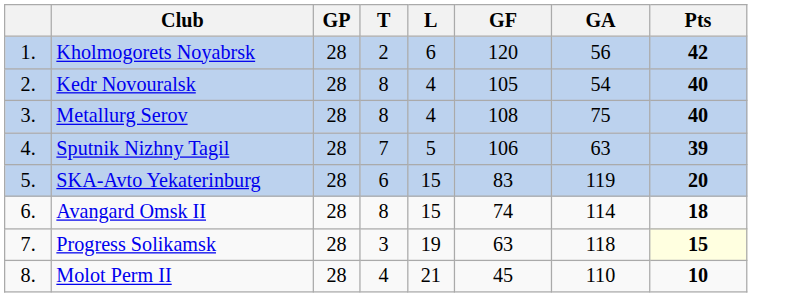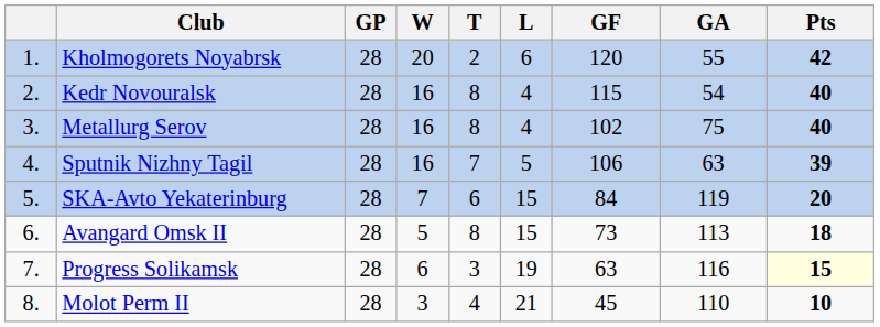+ column: W | 20 | 16 | 16 | 16 | 7 | 5 | 6 | 3
Kholmogorets Noyabrsk | GA: 56 -> 55
Kedr Novouralsk | GF: 105 -> 115
Metallurg Serov | GF: 108 -> 102
SKA-Avto Yekaterinburg | GF: 83 -> 84
Avangard Omsk II | GF: 74 -> 73
Avangard Omsk II | GA: 114 -> 113
Progress Solikamsk | GA: 118 -> 116
